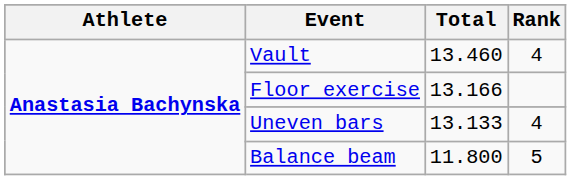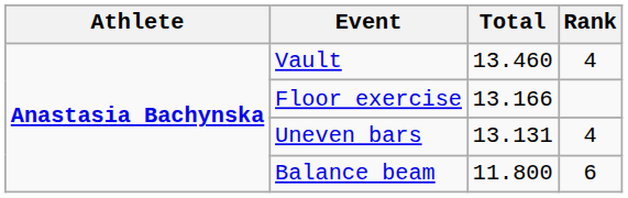Uneven bars | Total: 13.133 -> 13.131
Balance beam | Rank: 5 -> 6
